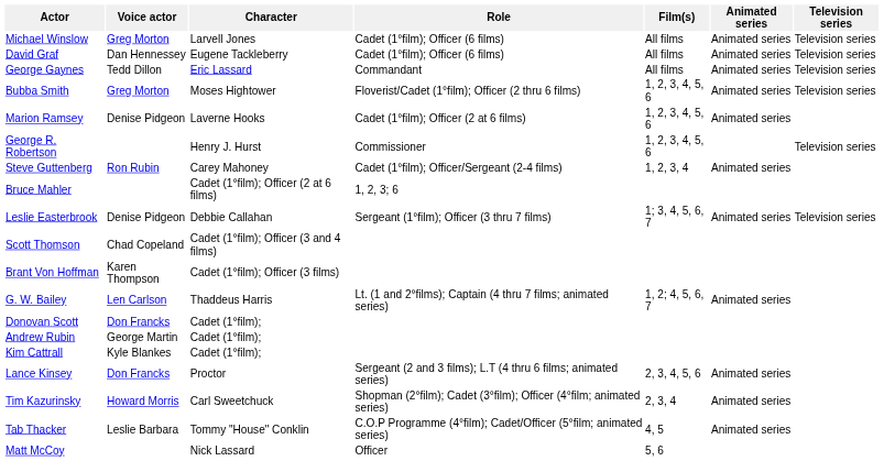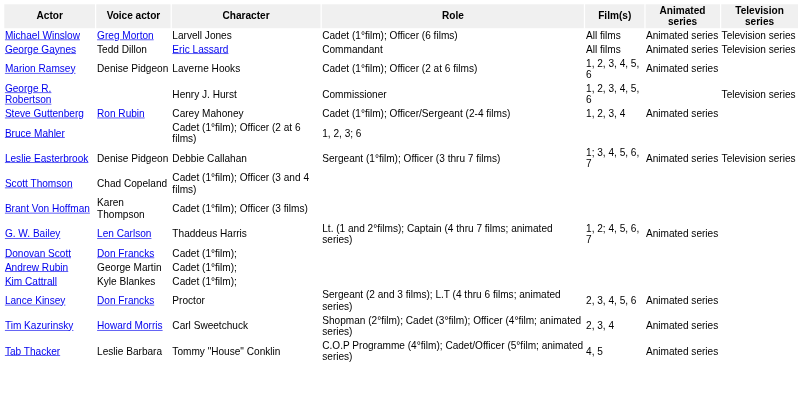- row: David Graf | Dan Hennessey | Eugene Tackleberry | Cadet (1°film); Officer (6 films) | All films | Animated series | Television series
- row: Bubba Smith | Greg Morton | Moses Hightower | Floverist/Cadet (1°film); Officer (2 thru 6 films) | 1, 2, 3, 4, 5, 6 | Animated series | Television series
- row: Matt McCoy | Nick Lassard | Officer | 5, 6
